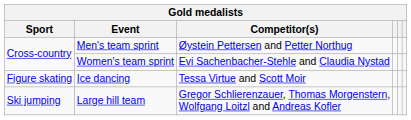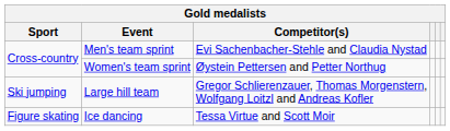Men's team sprint | Competitor(s): Øystein Pettersen and Petter Northug -> Evi Sachenbacher-Stehle and Claudia Nystad
Women's team sprint | Competitor(s): Evi Sachenbacher-Stehle and Claudia Nystad -> Øystein Pettersen and Petter Northug
rows swapped: Ice dancing <-> Large hill team
